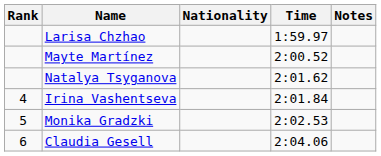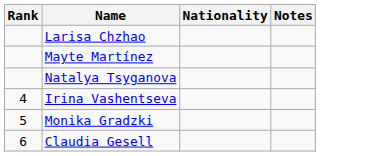- column: Time | 1:59.97 | 2:00.52 | 2:01.62 | 2:01.84 | 2:02.53 | 2:04.06
